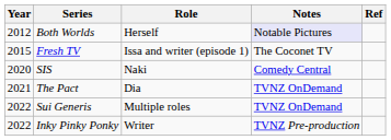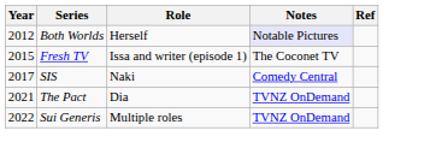SIS | Year: 2020 -> 2017
- row: 2022 | Inky Pinky Ponky | Writer | TVNZ Pre-production
